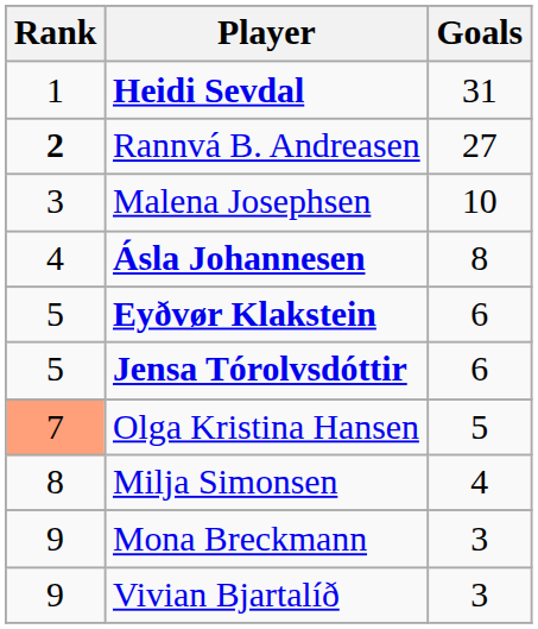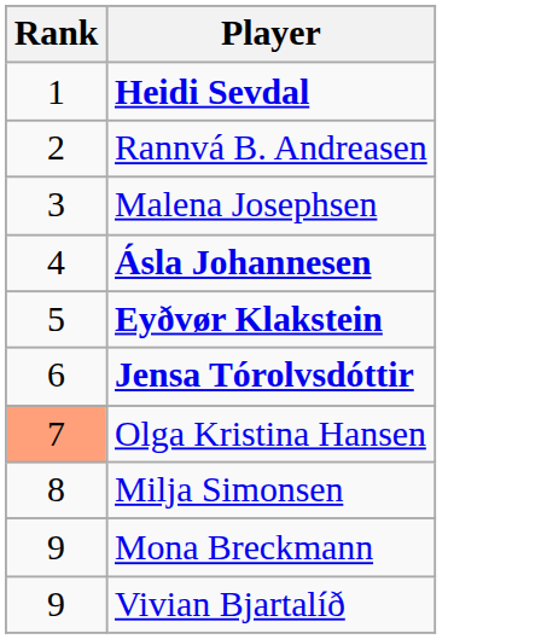- column: Goals | 31 | 27 | 10 | 8 | 6 | 6 | 5 | 4 | 3 | 3
Rannvá B. Andreasen | Rank: bold -> normal
Jensa Tórolvsdóttir | Rank: 5 -> 6
